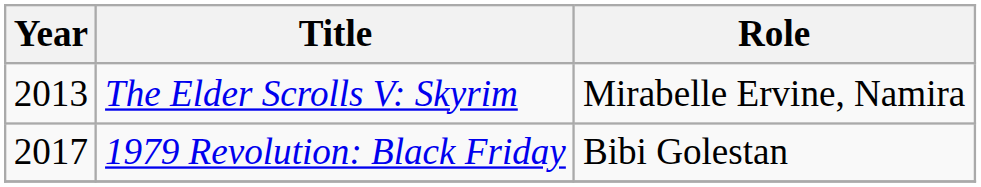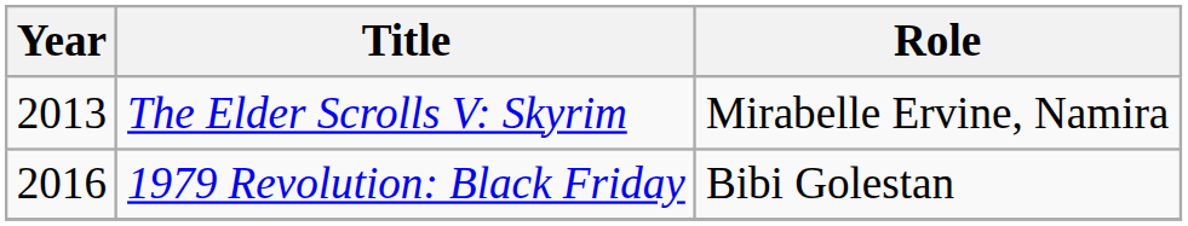1979 Revolution: Black Friday | Year: 2017 -> 2016
